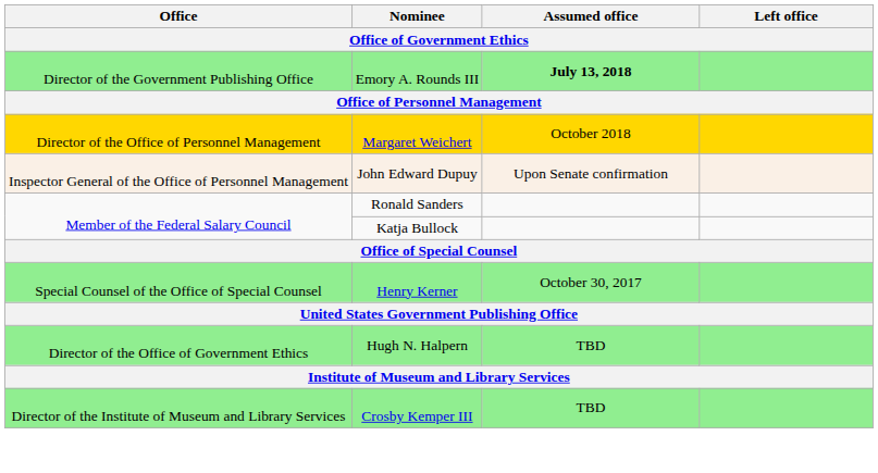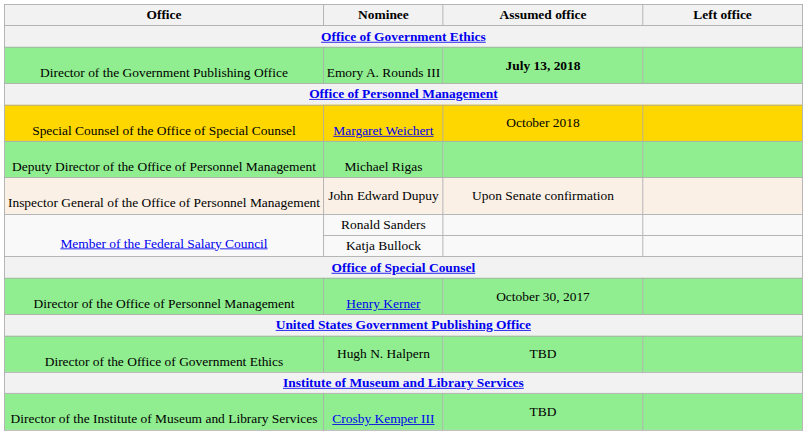Margaret Weichert | Office: Director of the Office of Personnel Management -> Special Counsel of the Office of Special Counsel
+ row: Deputy Director of the Office of Personnel Management | Michael Rigas
Henry Kerner | Office: Special Counsel of the Office of Special Counsel -> Director of the Office of Personnel Management
